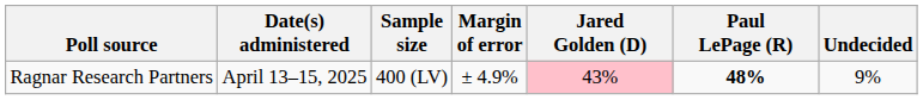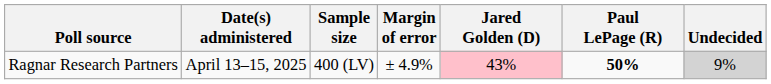Ragnar Research Partners | Paul LePage (R): 48% -> 50%
Ragnar Research Partners | Undecided: no background -> lightgrey background
